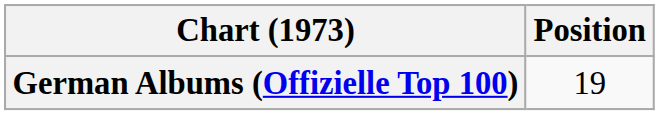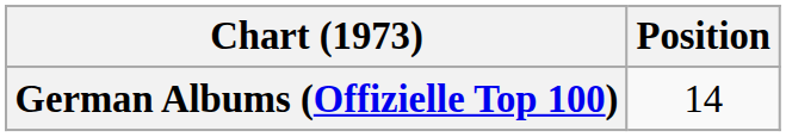German Albums (Offizielle Top 100) | Position: 19 -> 14
